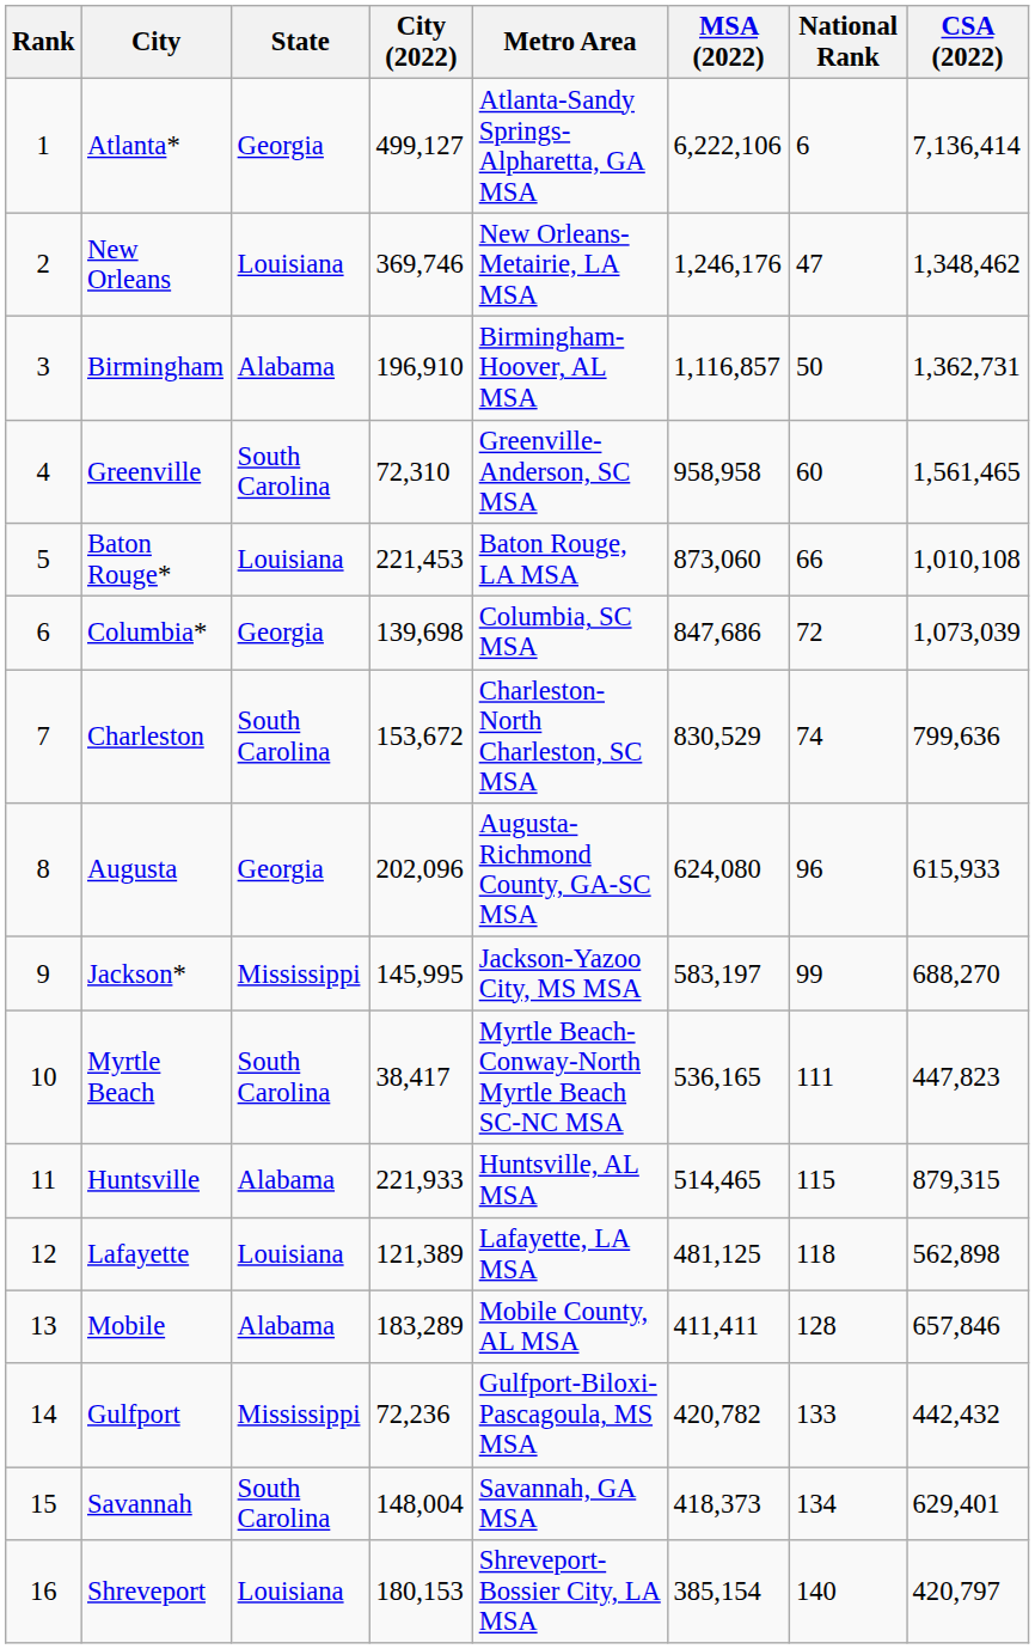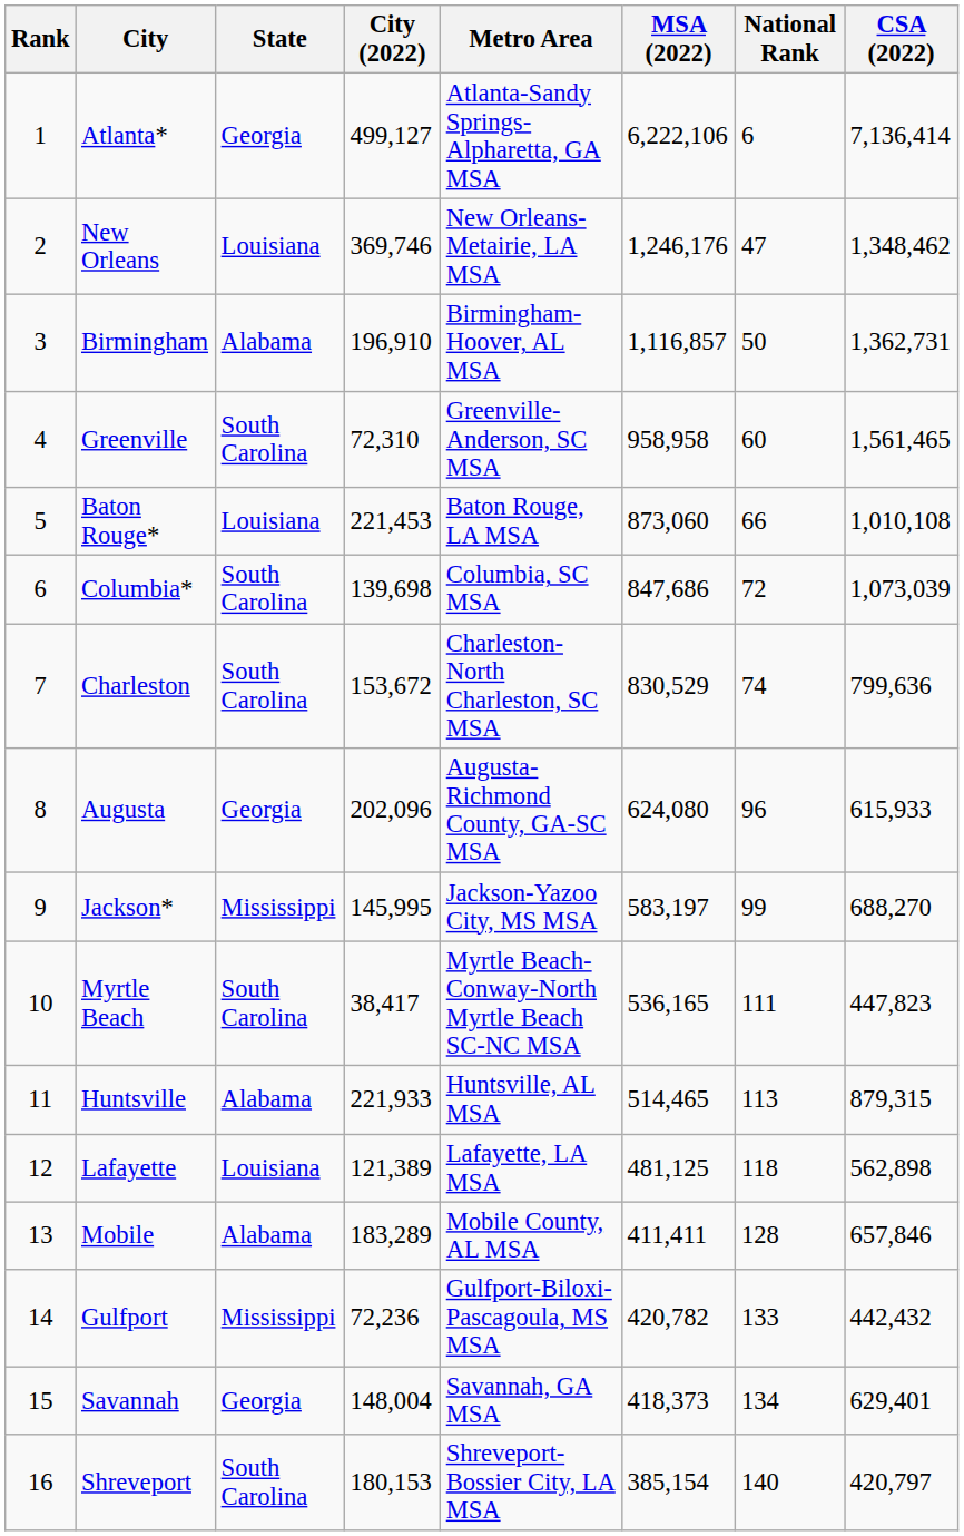Columbia* | State: Georgia -> South Carolina
Huntsville | National Rank: 115 -> 113
Savannah | State: South Carolina -> Georgia
Shreveport | State: Louisiana -> South Carolina
